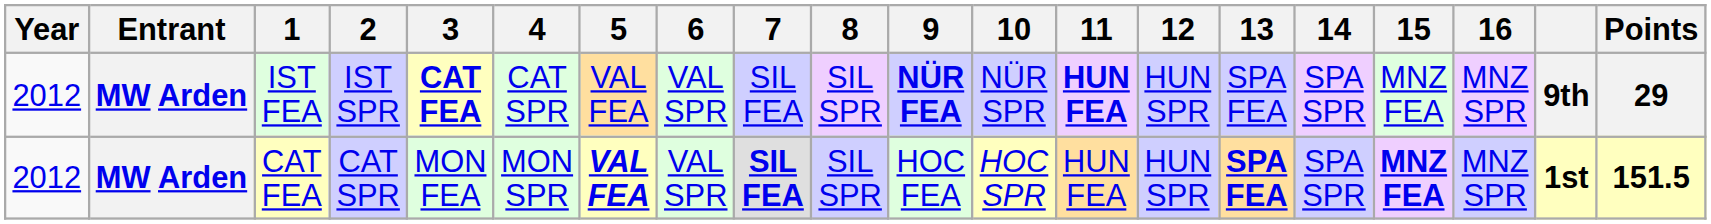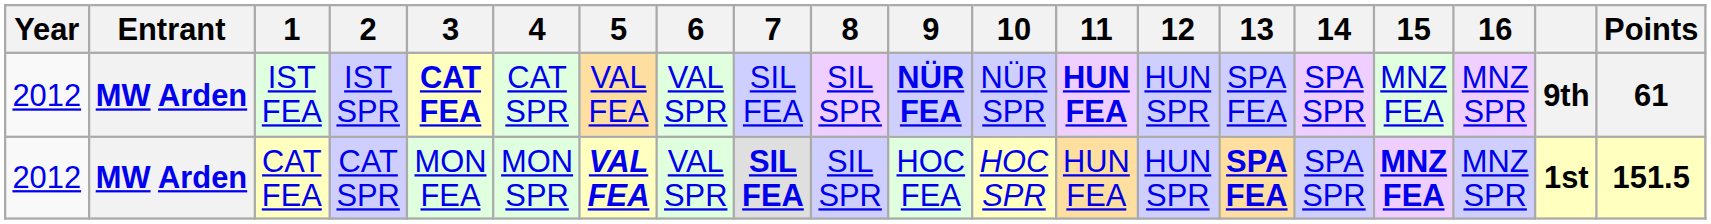IST FEA | Points: 29 -> 61
